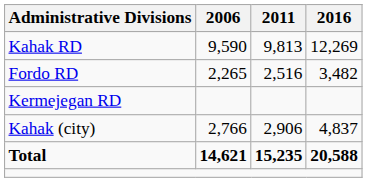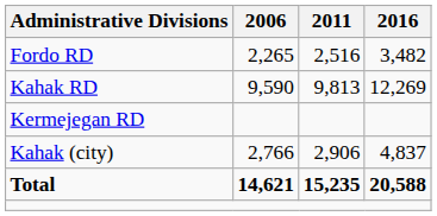rows swapped: Fordo RD <-> Kahak RD
